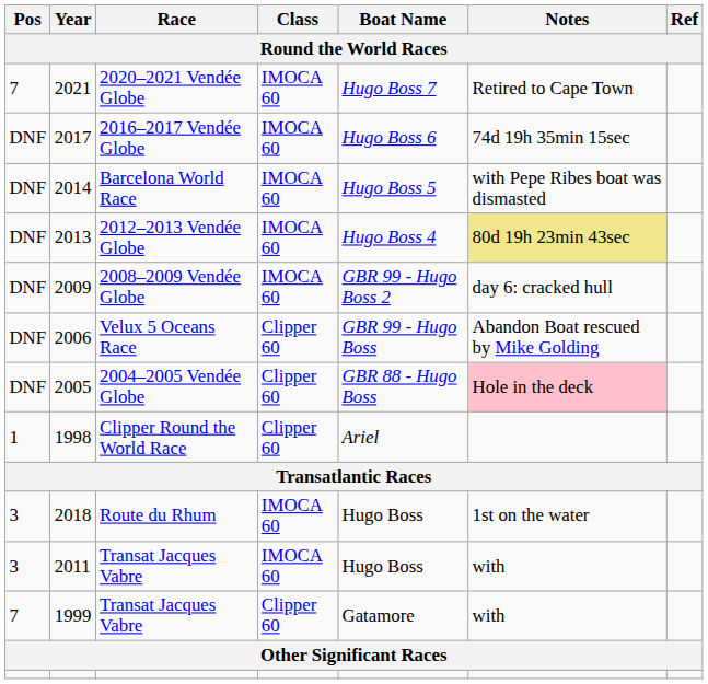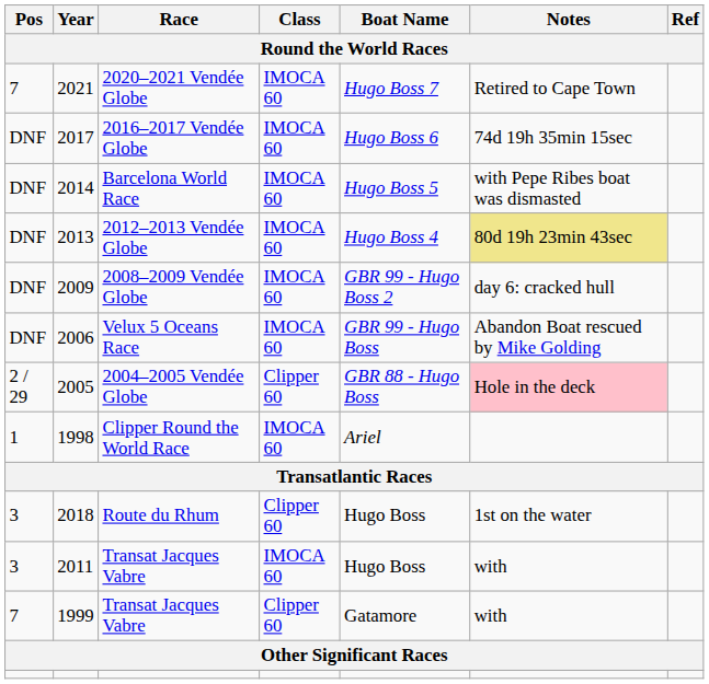Velux 5 Oceans Race | Class: Clipper 60 -> IMOCA 60
2004–2005 Vendée Globe | Pos: DNF -> 2 / 29
Clipper Round the World Race | Class: Clipper 60 -> IMOCA 60
Route du Rhum | Class: IMOCA 60 -> Clipper 60
